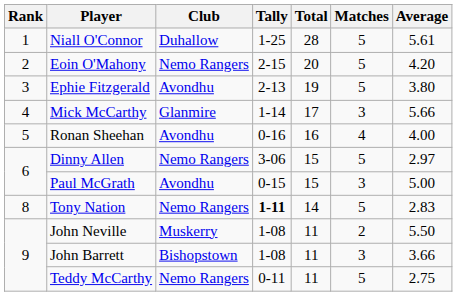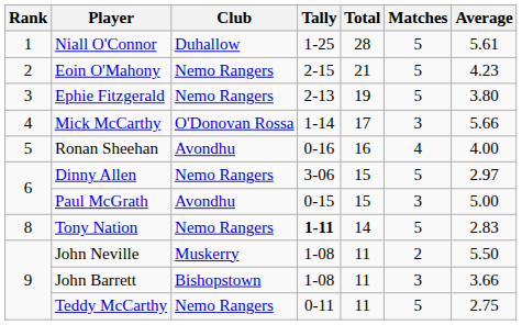Eoin O'Mahony | Total: 20 -> 21
Eoin O'Mahony | Average: 4.20 -> 4.23
Ephie Fitzgerald | Club: Avondhu -> Nemo Rangers
Mick McCarthy | Club: Glanmire -> O'Donovan Rossa
